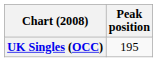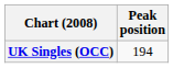UK Singles (OCC) | Peak position: 195 -> 194
